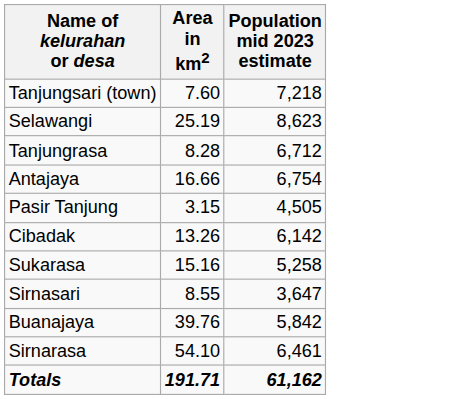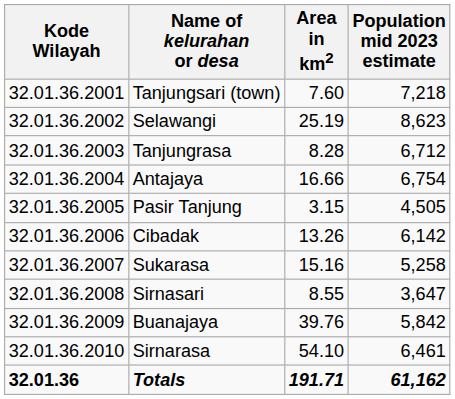+ column: Kode Wilayah | 32.01.36.2001 | 32.01.36.2002 | 32.01.36.2003 | 32.01.36.2004 | 32.01.36.2005 | 32.01.36.2006 | 32.01.36.2007 | 32.01.36.2008 | 32.01.36.2009 | 32.01.36.2010 | 32.01.36
